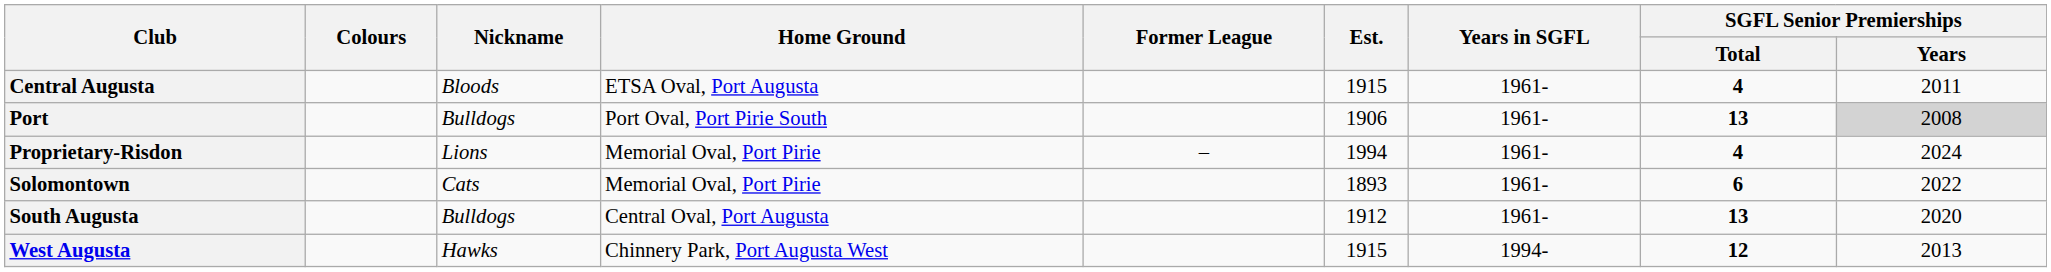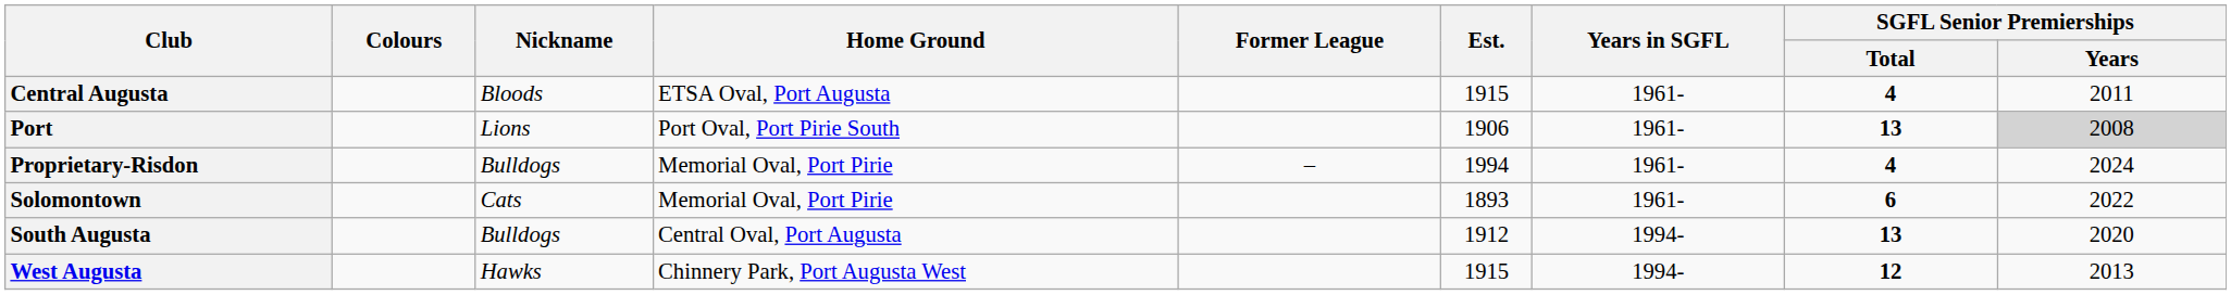Port | Nickname: Bulldogs -> Lions
Proprietary-Risdon | Nickname: Lions -> Bulldogs
South Augusta | Years in SGFL: 1961- -> 1994-
